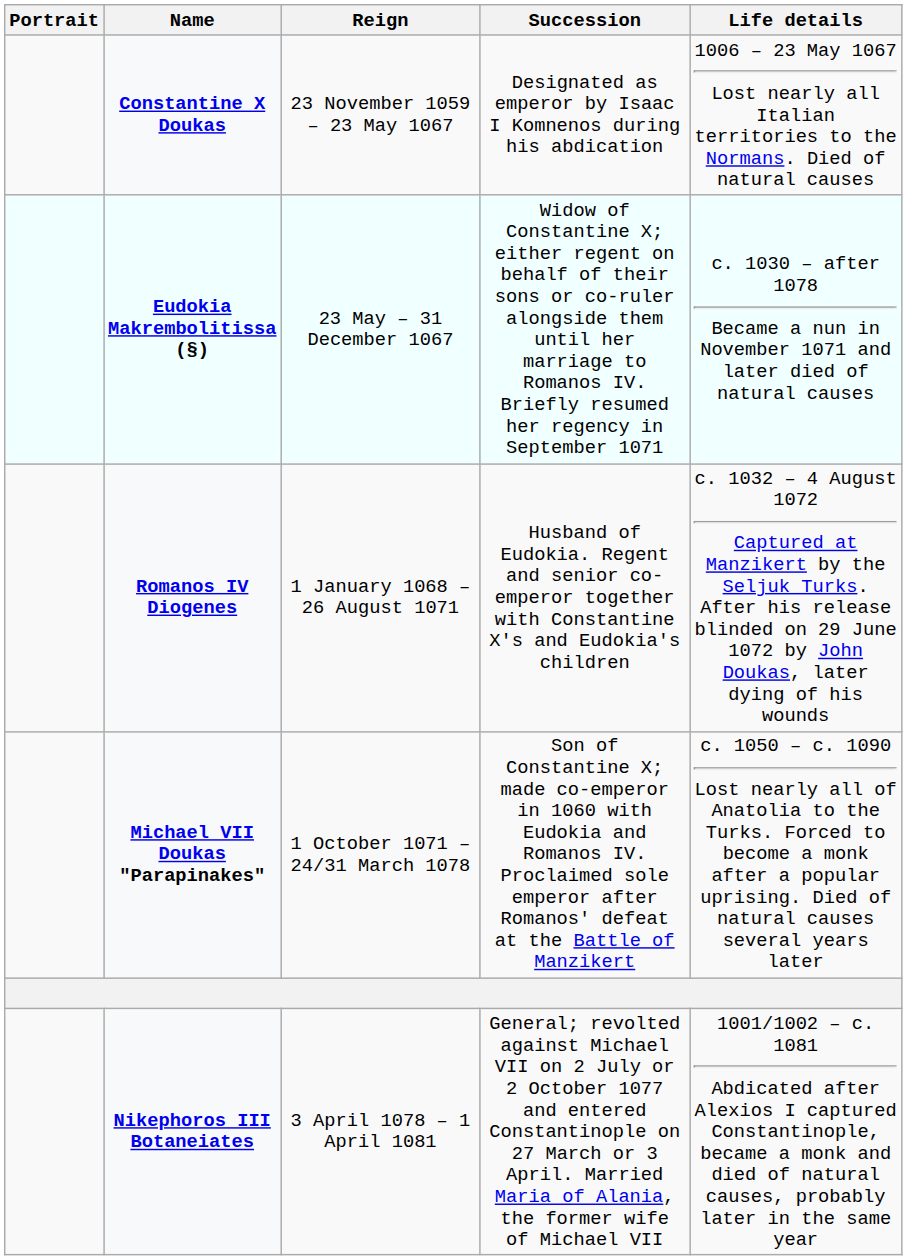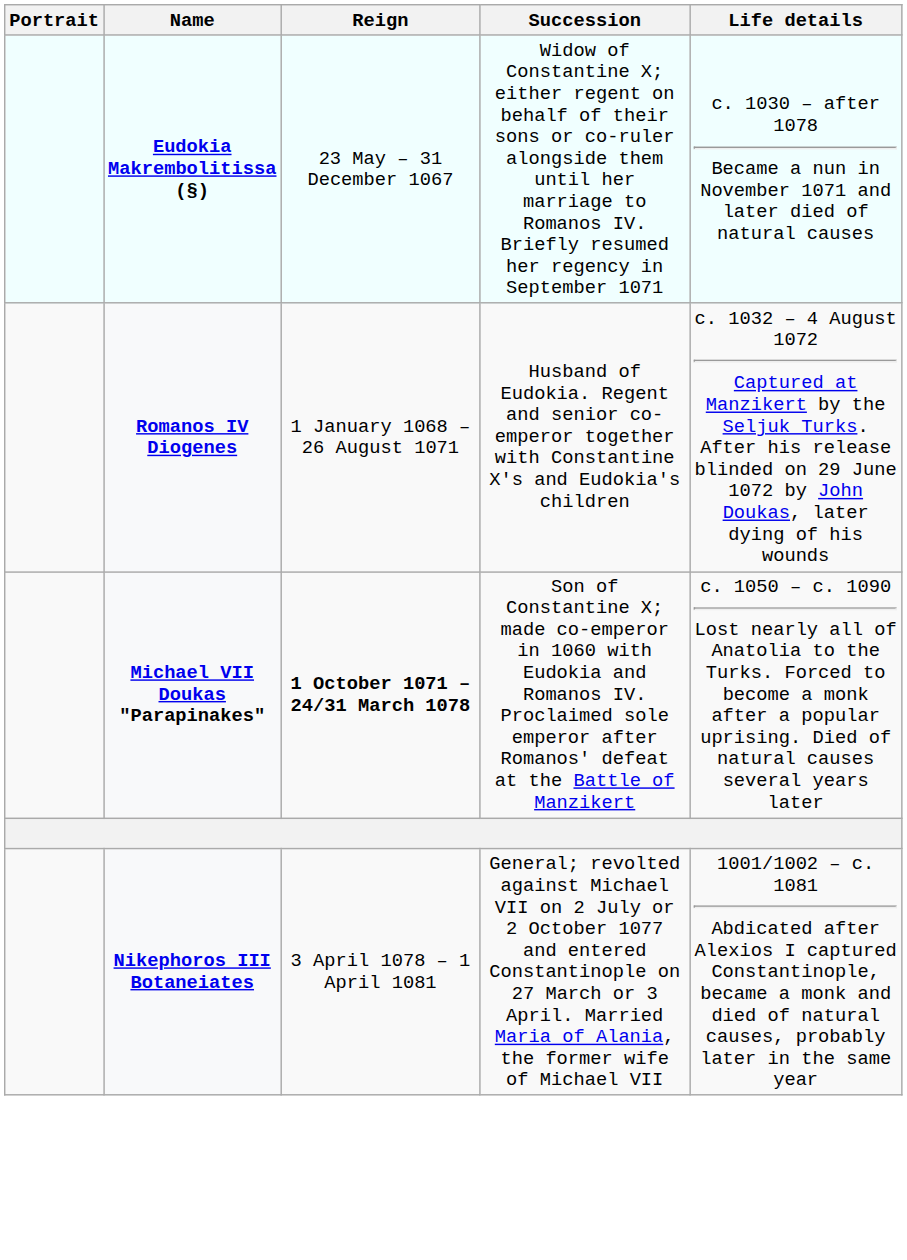- row: Constantine X Doukas | 23 November 1059 – 23 May 1067 | Designated as emperor by Isaac I Komnenos during his abdication | 1006 – 23 May 1067 Lost nearly all Italian territories to the Normans. Died of natural causes
Michael VII Doukas "Parapinakes" | Reign: normal -> bold
